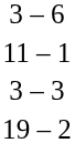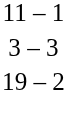- row: 3 – 6
